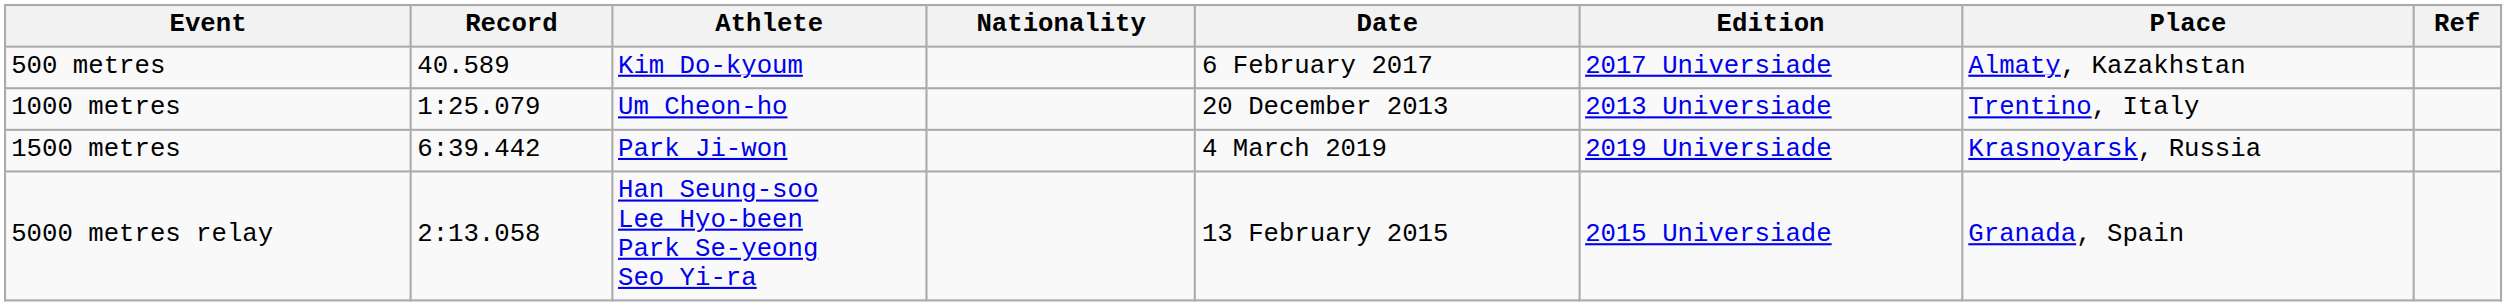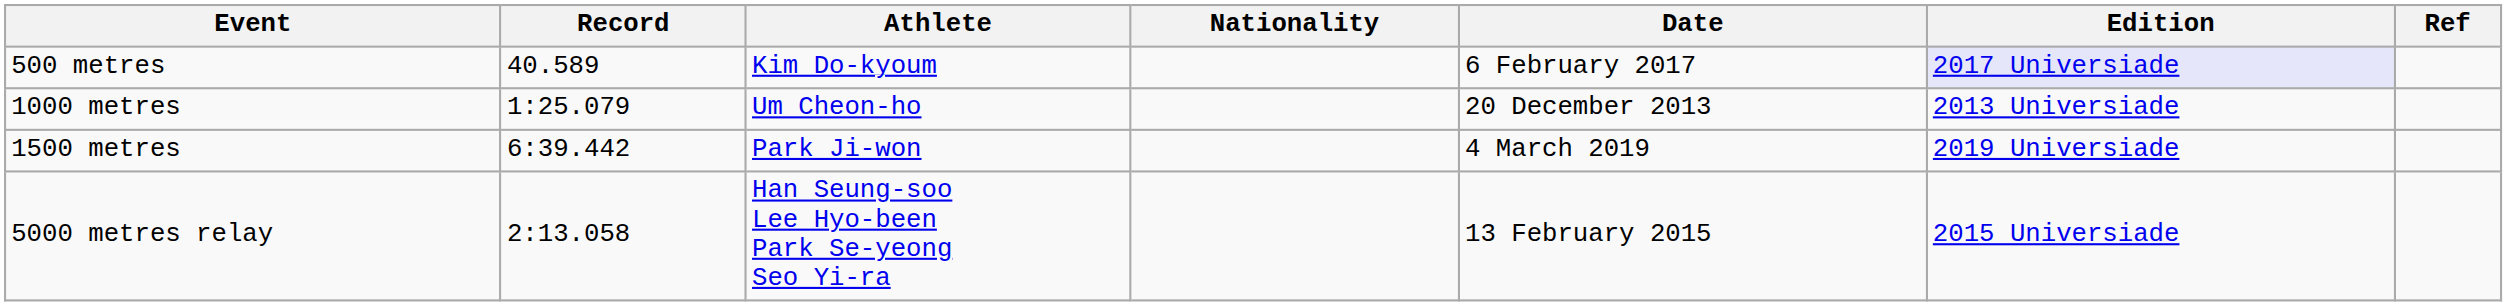- column: Place | Almaty, Kazakhstan | Trentino, Italy | Krasnoyarsk, Russia | Granada, Spain
500 metres | Edition: no background -> lavender background
